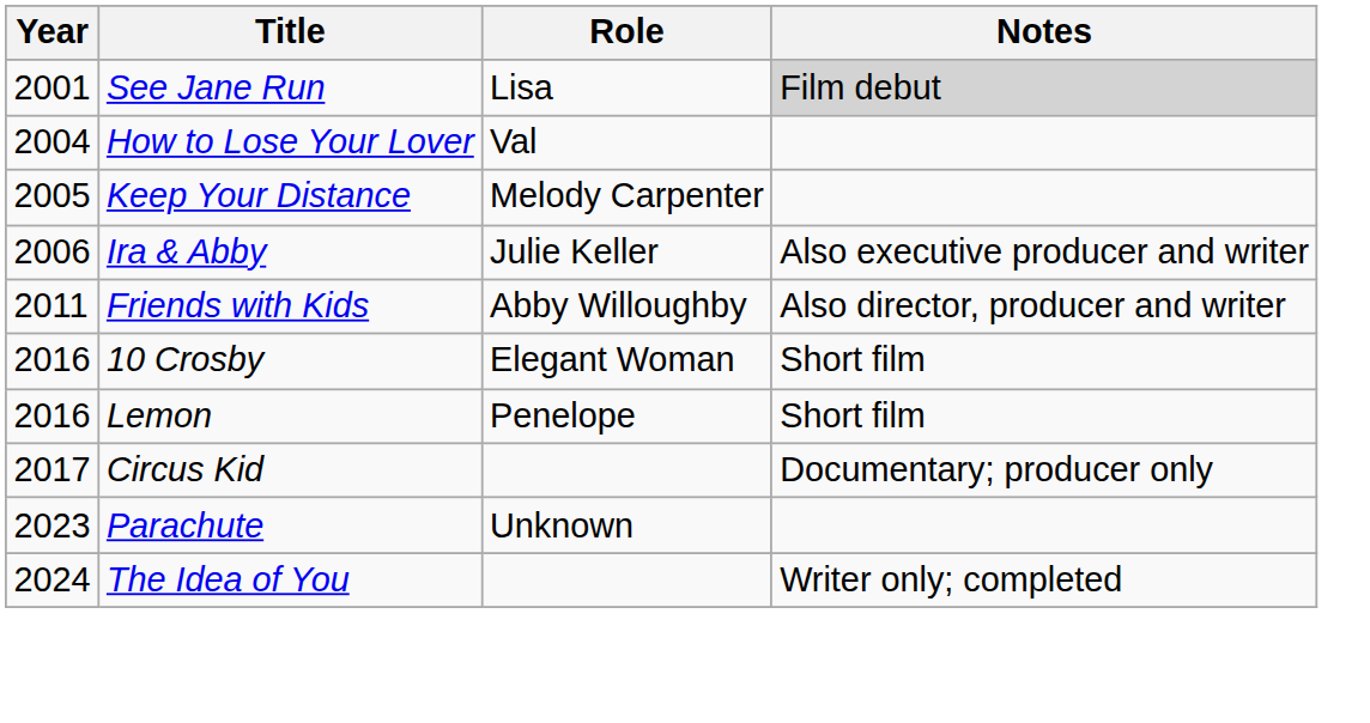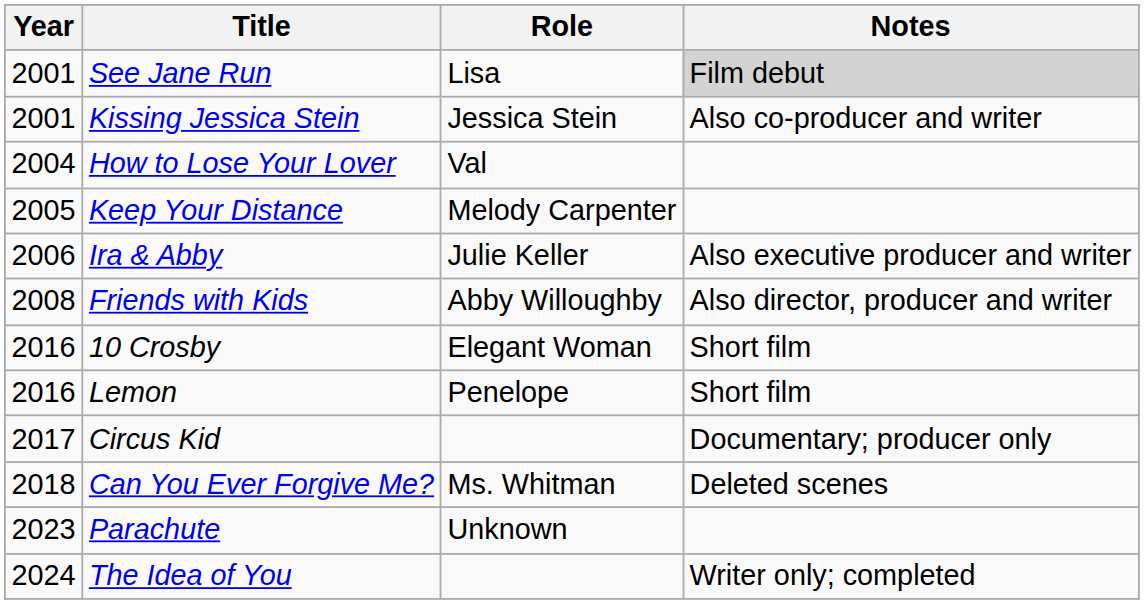+ row: 2001 | Kissing Jessica Stein | Jessica Stein | Also co-producer and writer
Friends with Kids | Year: 2011 -> 2008
+ row: 2018 | Can You Ever Forgive Me? | Ms. Whitman | Deleted scenes
